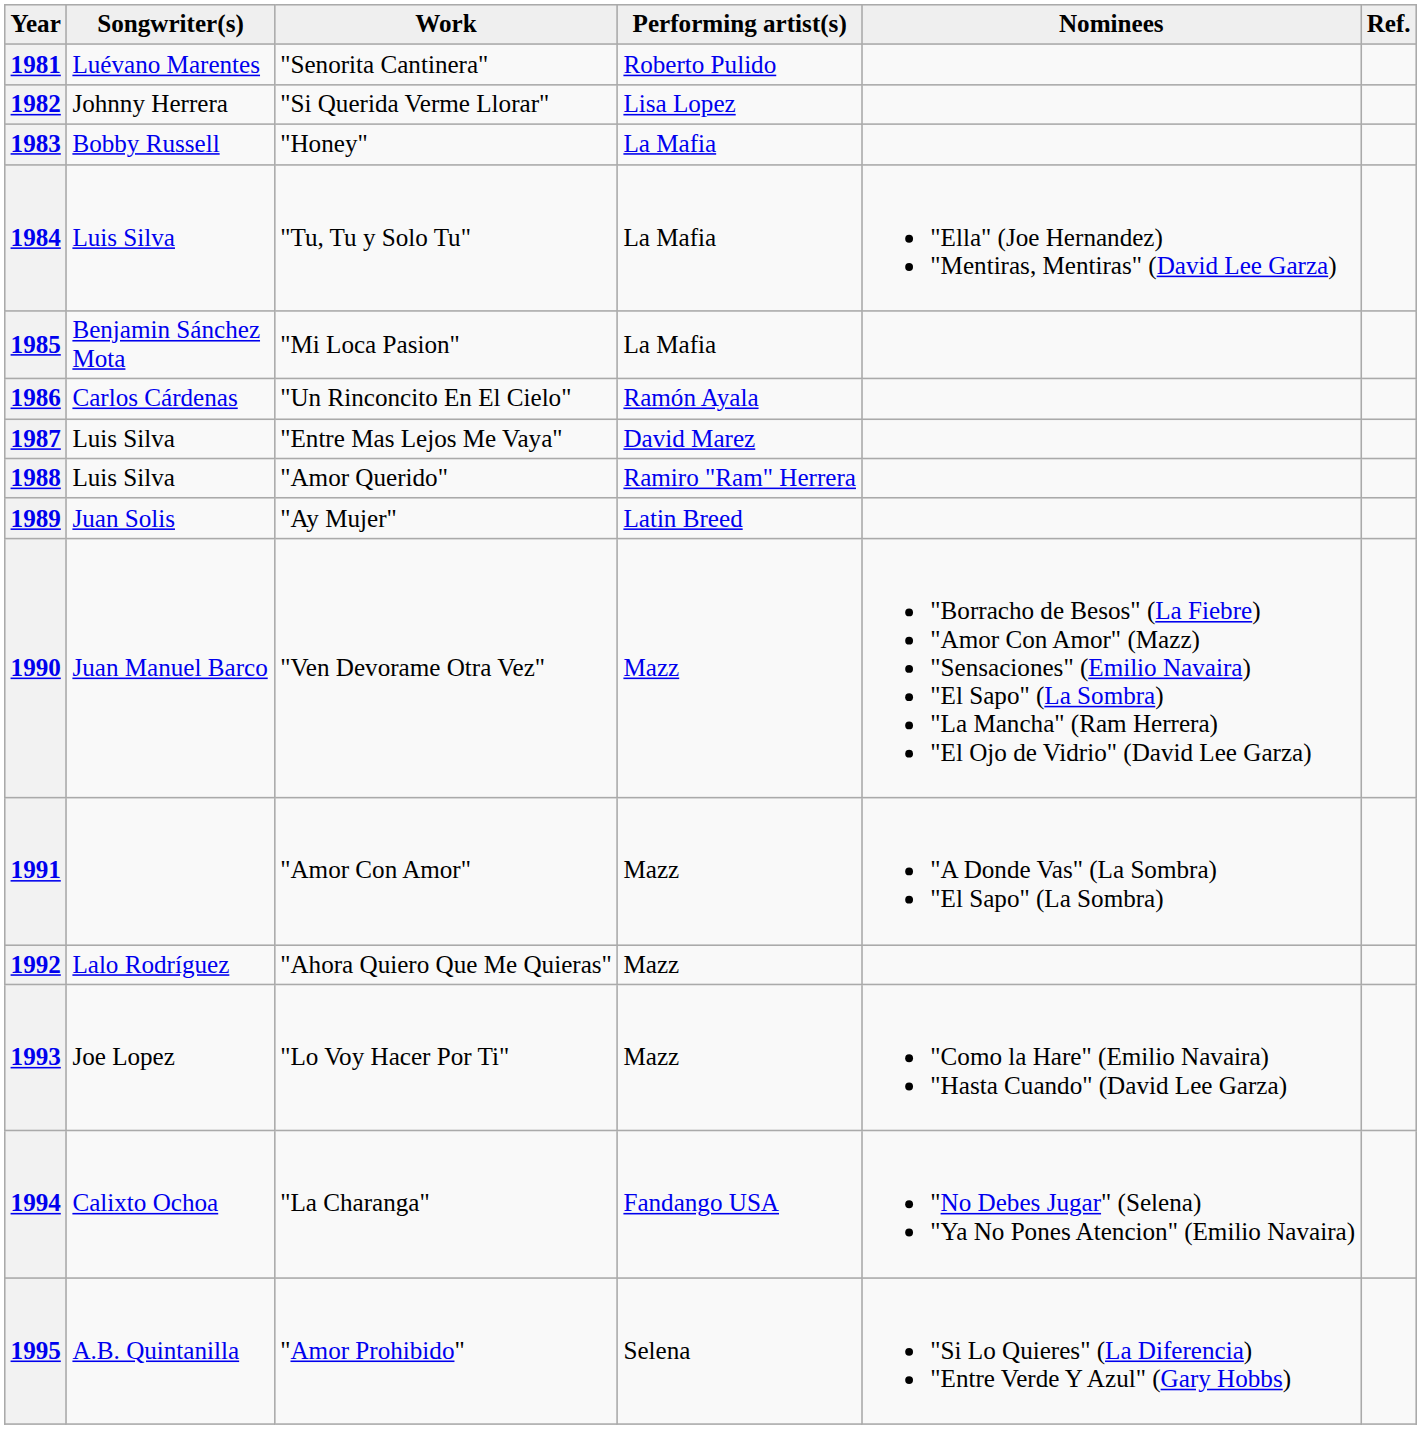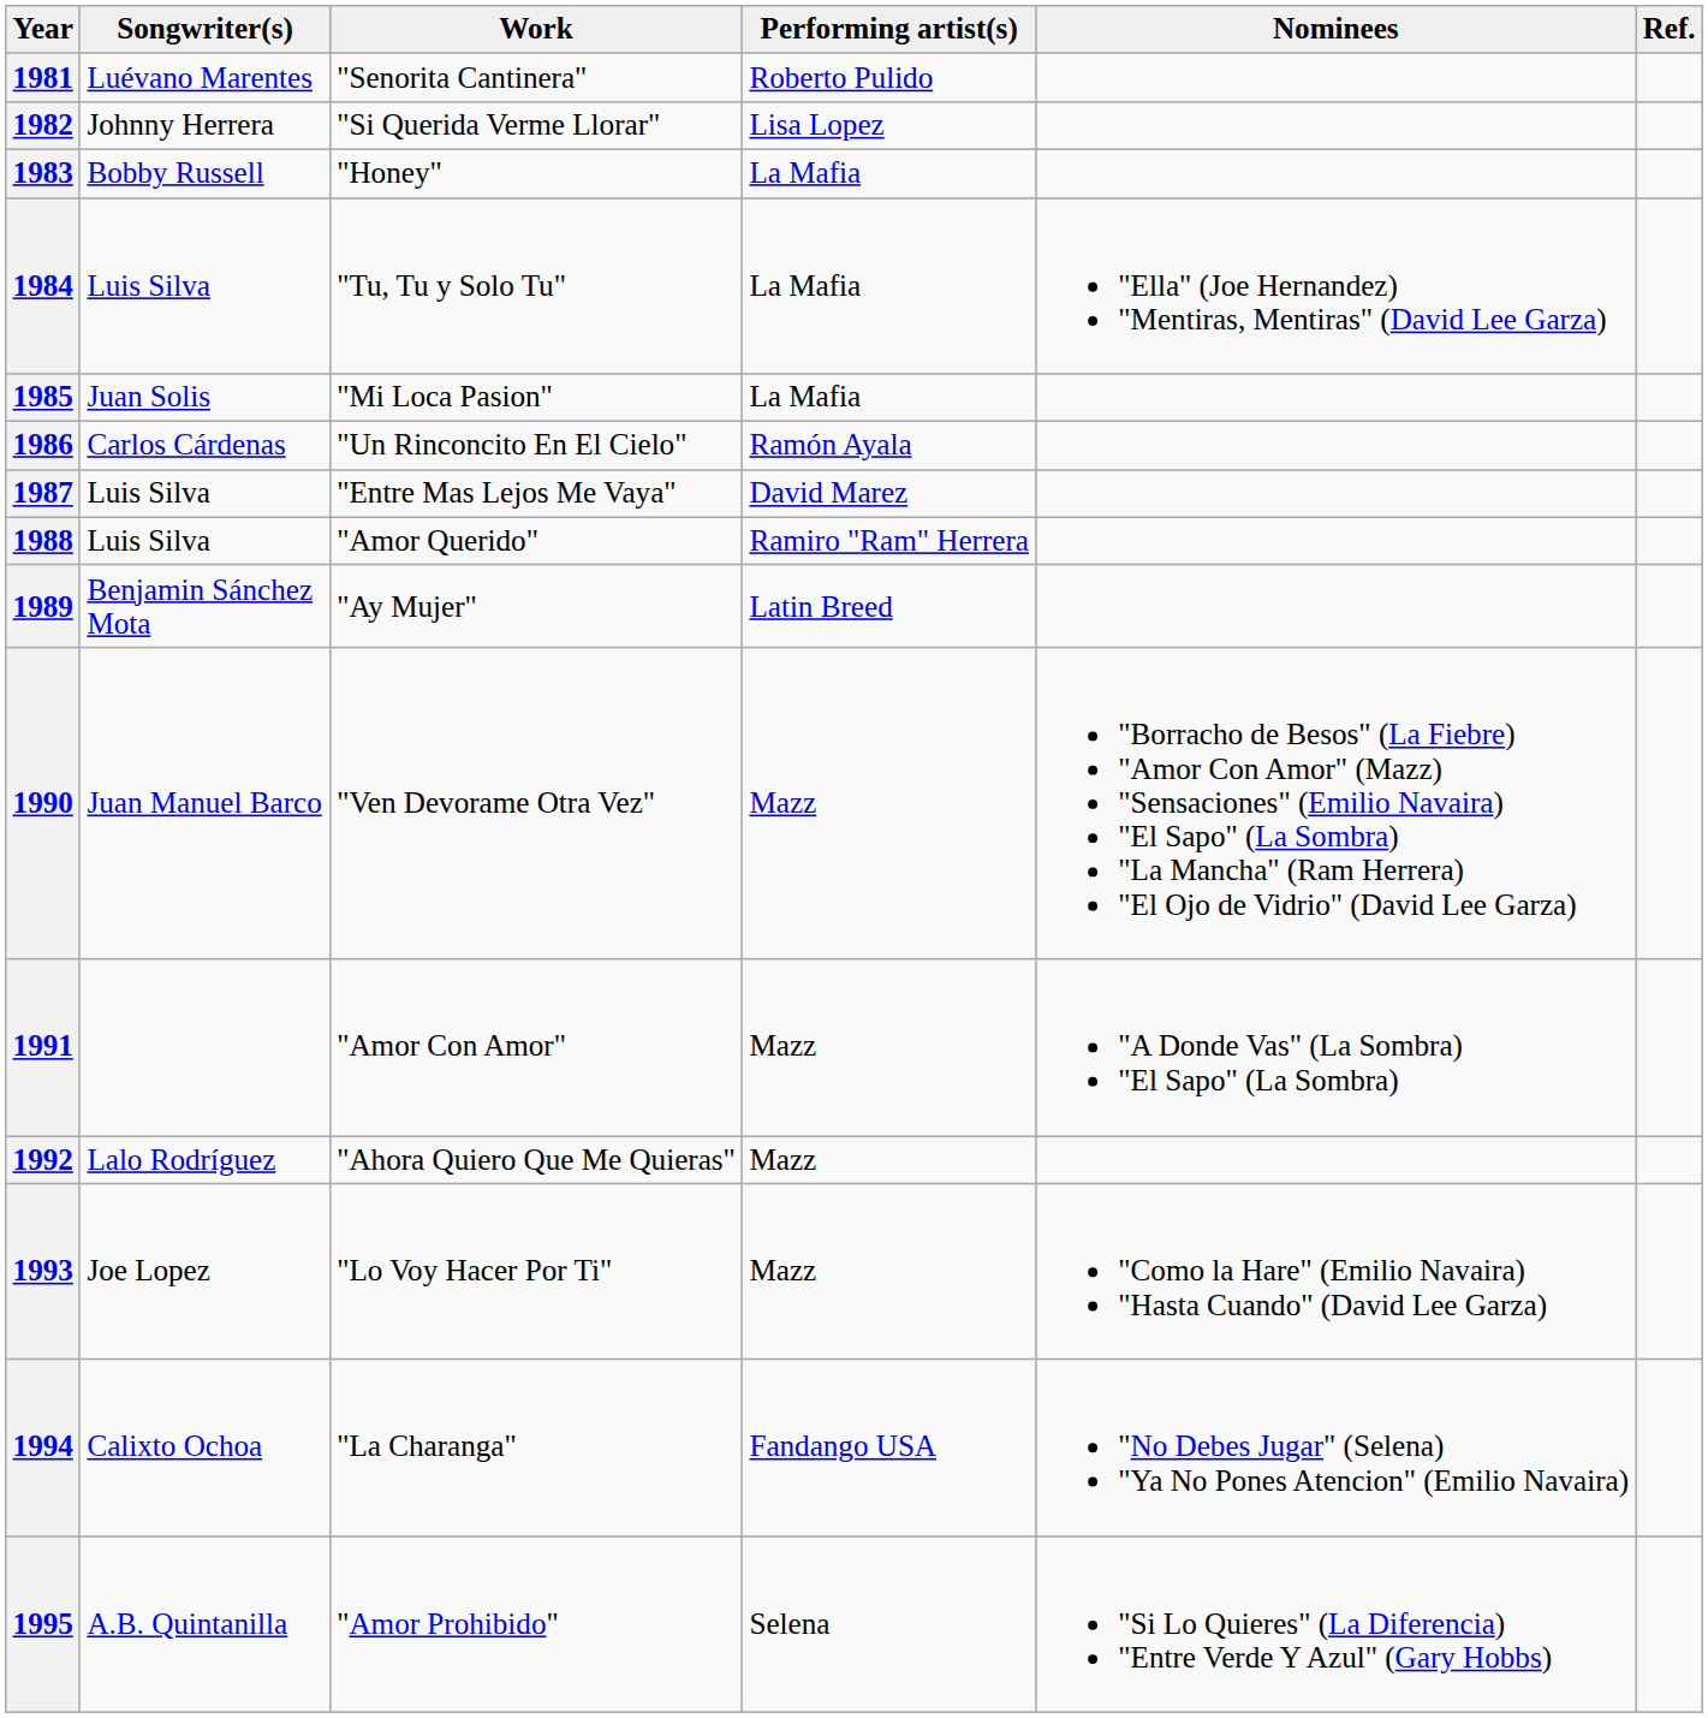1985 | Songwriter(s): Benjamin Sánchez Mota -> Juan Solis
1989 | Songwriter(s): Juan Solis -> Benjamin Sánchez Mota
